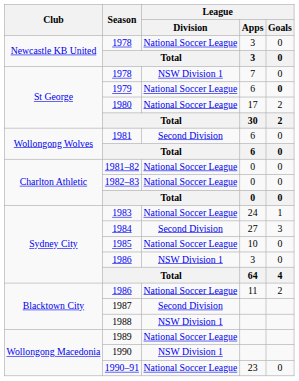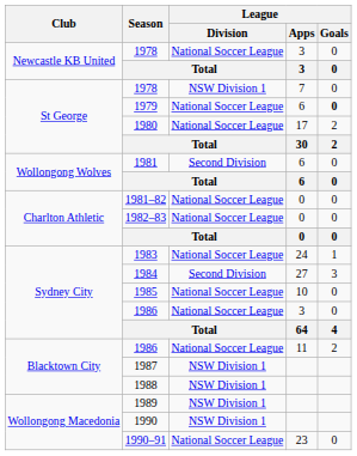1986 / 3 | League / Division: NSW Division 1 -> National Soccer League
1987 | League / Division: Second Division -> NSW Division 1
1989 | League / Division: National Soccer League -> NSW Division 1
